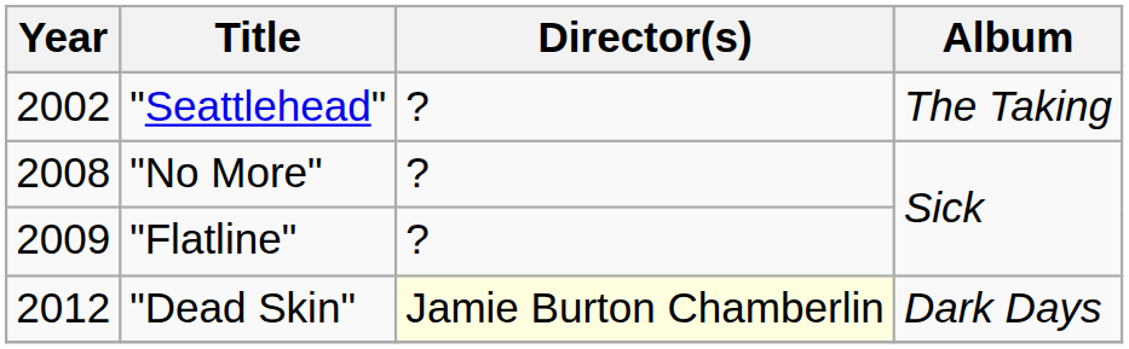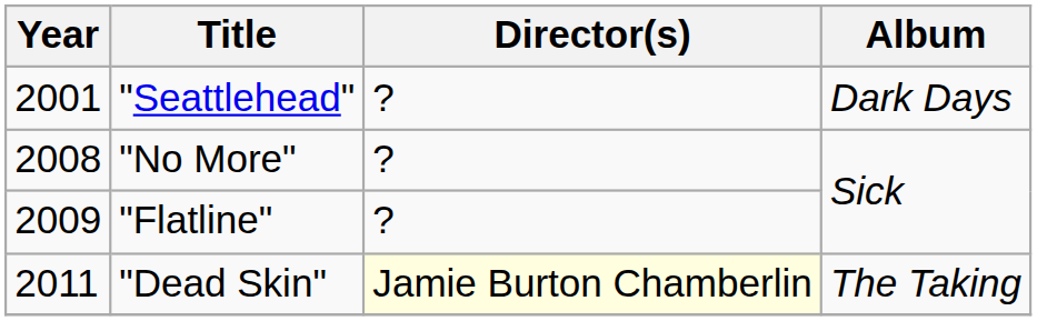"Seattlehead" | Year: 2002 -> 2001
"Seattlehead" | Album: The Taking -> Dark Days
"Dead Skin" | Year: 2012 -> 2011
"Dead Skin" | Album: Dark Days -> The Taking
